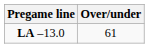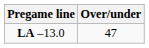LA –13.0 | Over/under: 61 -> 47
